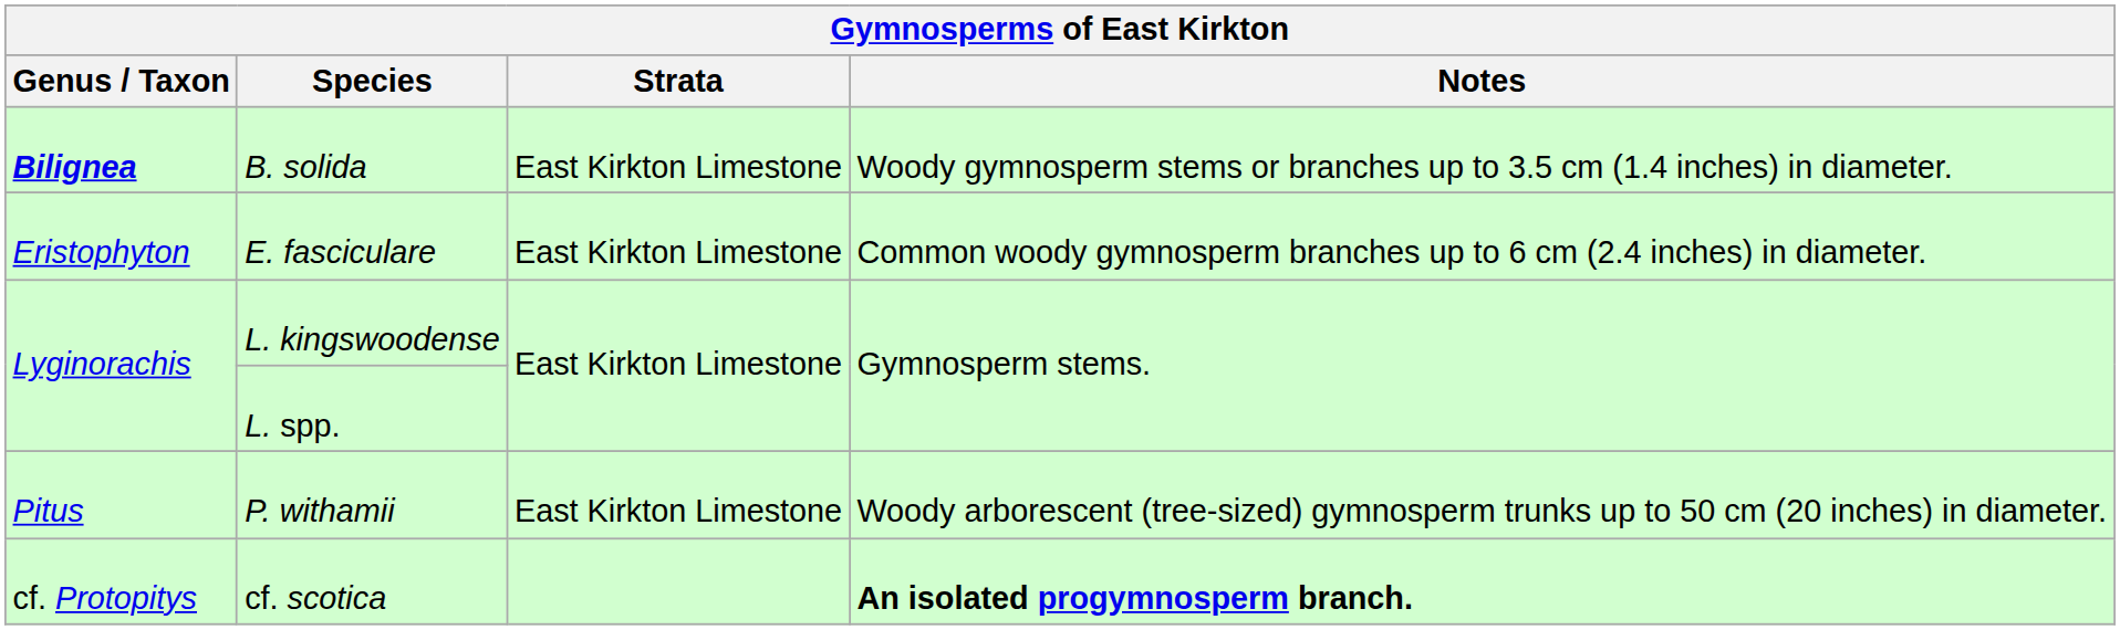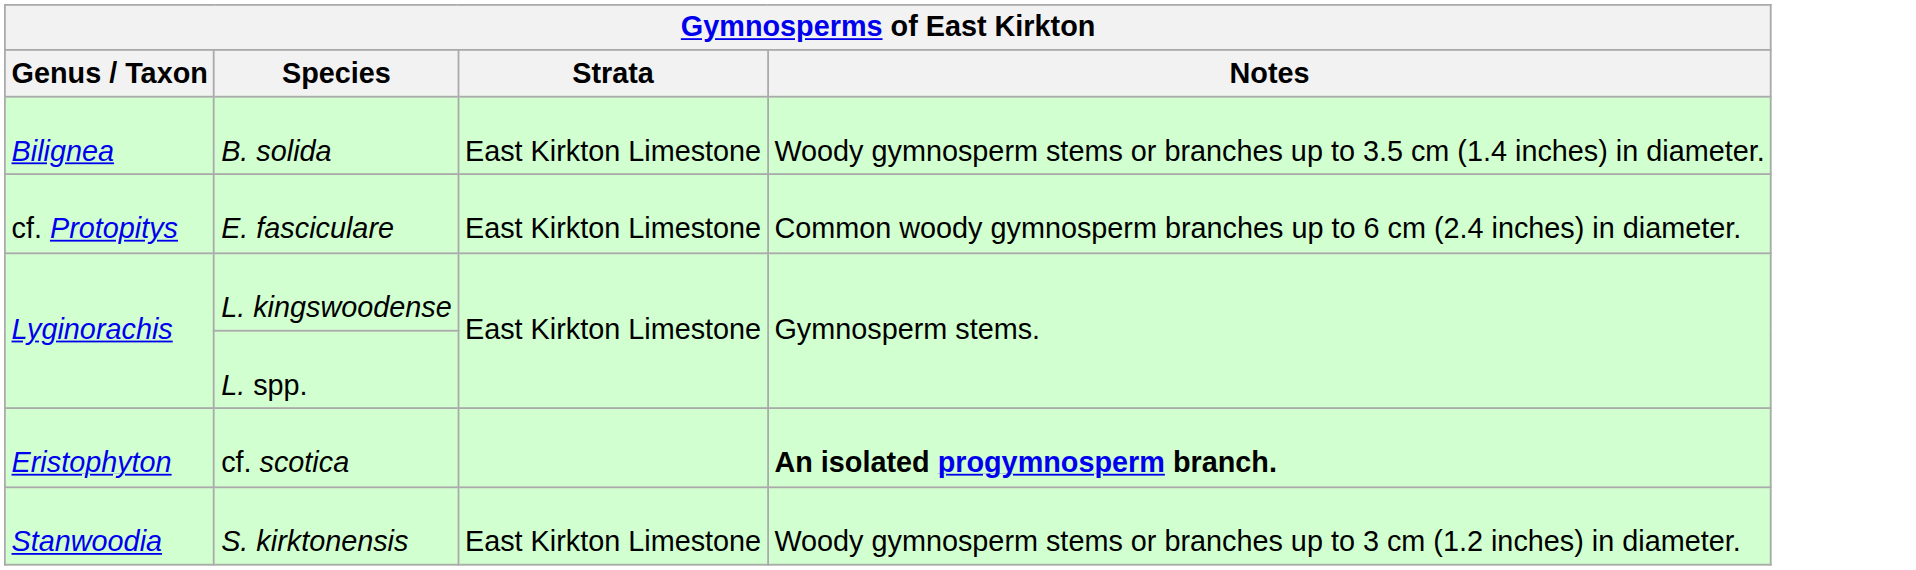B. solida | Genus / Taxon: bold -> normal
E. fasciculare | Genus / Taxon: Eristophyton -> cf. Protopitys
- row: Pitus | P. withamii | East Kirkton Limestone | Woody arborescent (tree-sized) gymnosperm trunks up to 50 cm (20 inches) in diameter.
cf. scotica | Genus / Taxon: cf. Protopitys -> Eristophyton
+ row: Stanwoodia | S. kirktonensis | East Kirkton Limestone | Woody gymnosperm stems or branches up to 3 cm (1.2 inches) in diameter.
